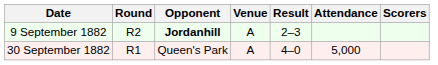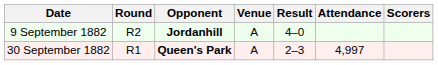9 September 1882 | Result: 2–3 -> 4–0
30 September 1882 | Opponent: normal -> bold
30 September 1882 | Result: 4–0 -> 2–3
30 September 1882 | Attendance: 5,000 -> 4,997
